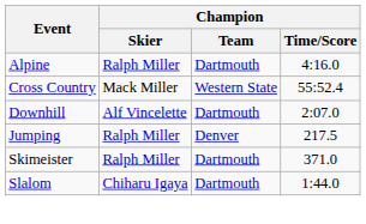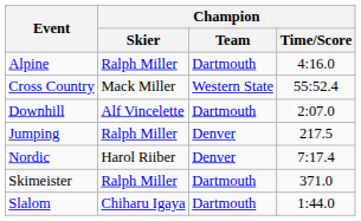+ row: Nordic | Harol Riiber | Denver | 7:17.4
